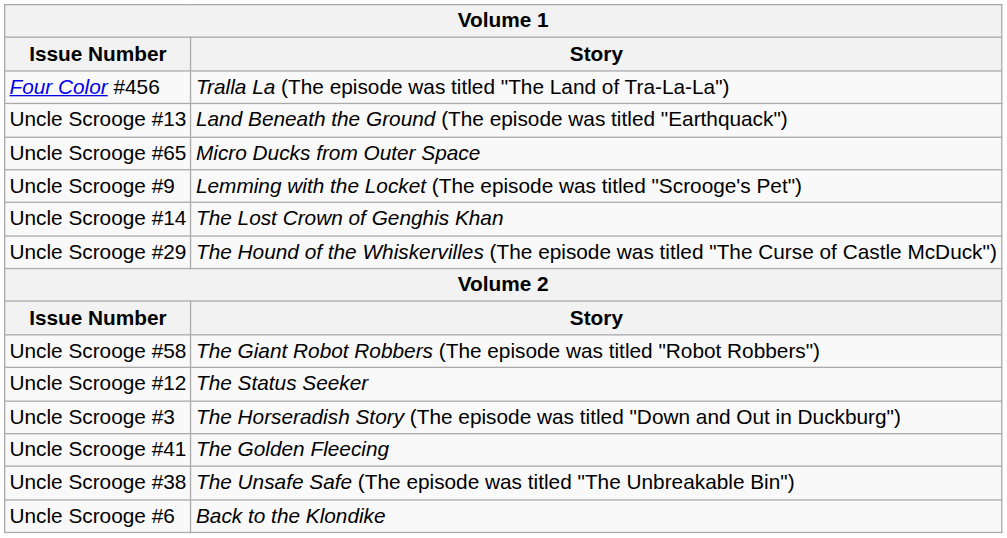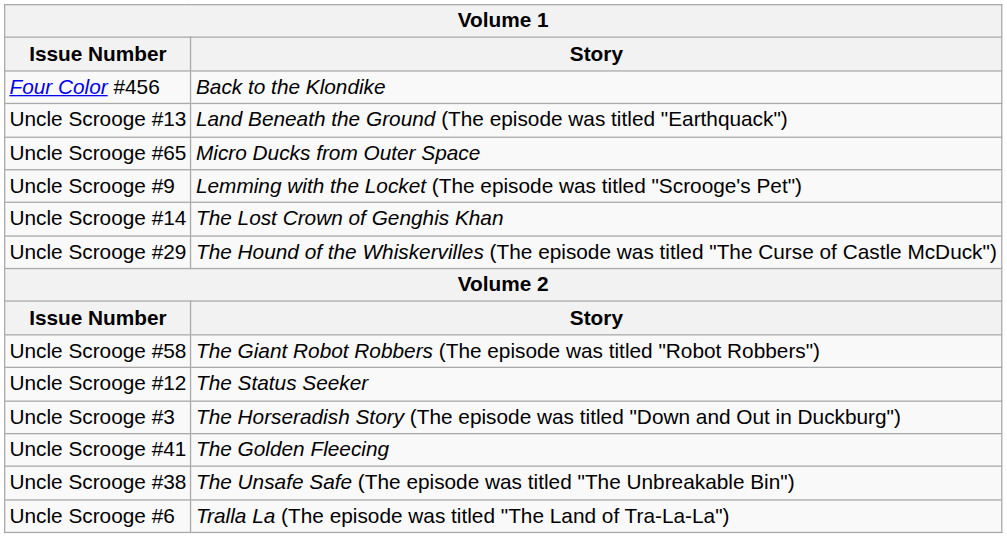Four Color #456 | Story: Tralla La (The episode was titled "The Land of Tra-La-La") -> Back to the Klondike
Uncle Scrooge #6 | Story: Back to the Klondike -> Tralla La (The episode was titled "The Land of Tra-La-La")
